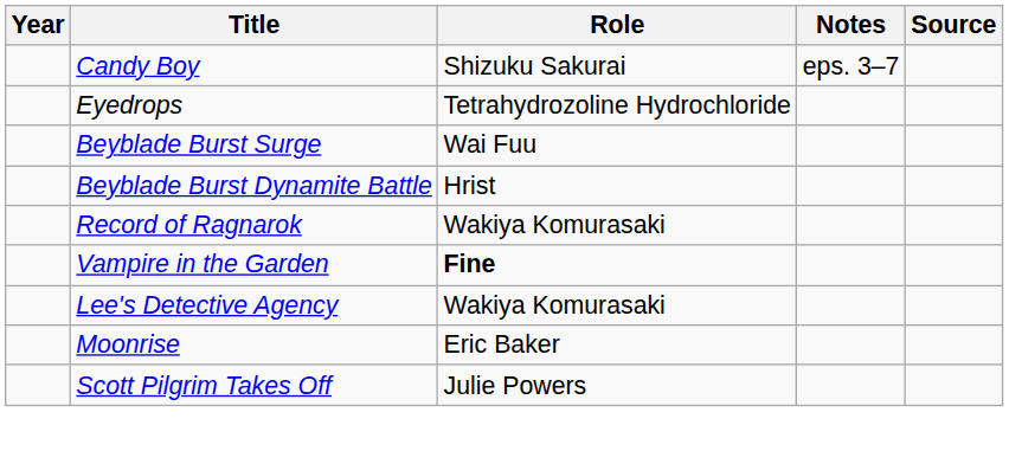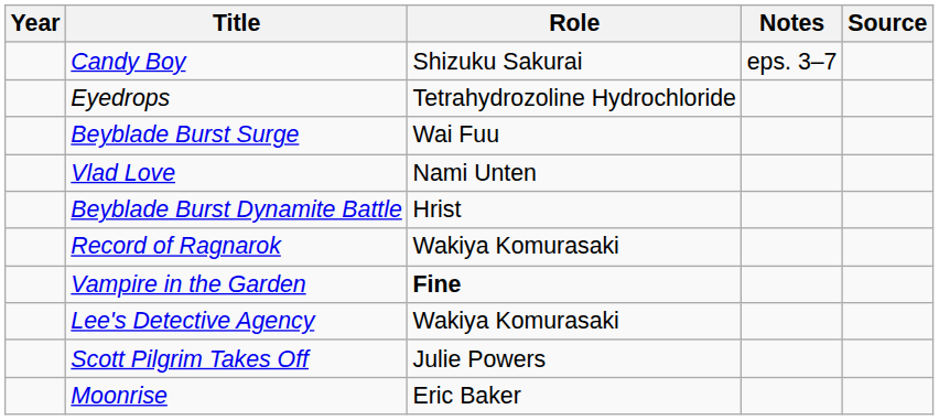+ row: Vlad Love | Nami Unten
rows swapped: Scott Pilgrim Takes Off <-> Moonrise
